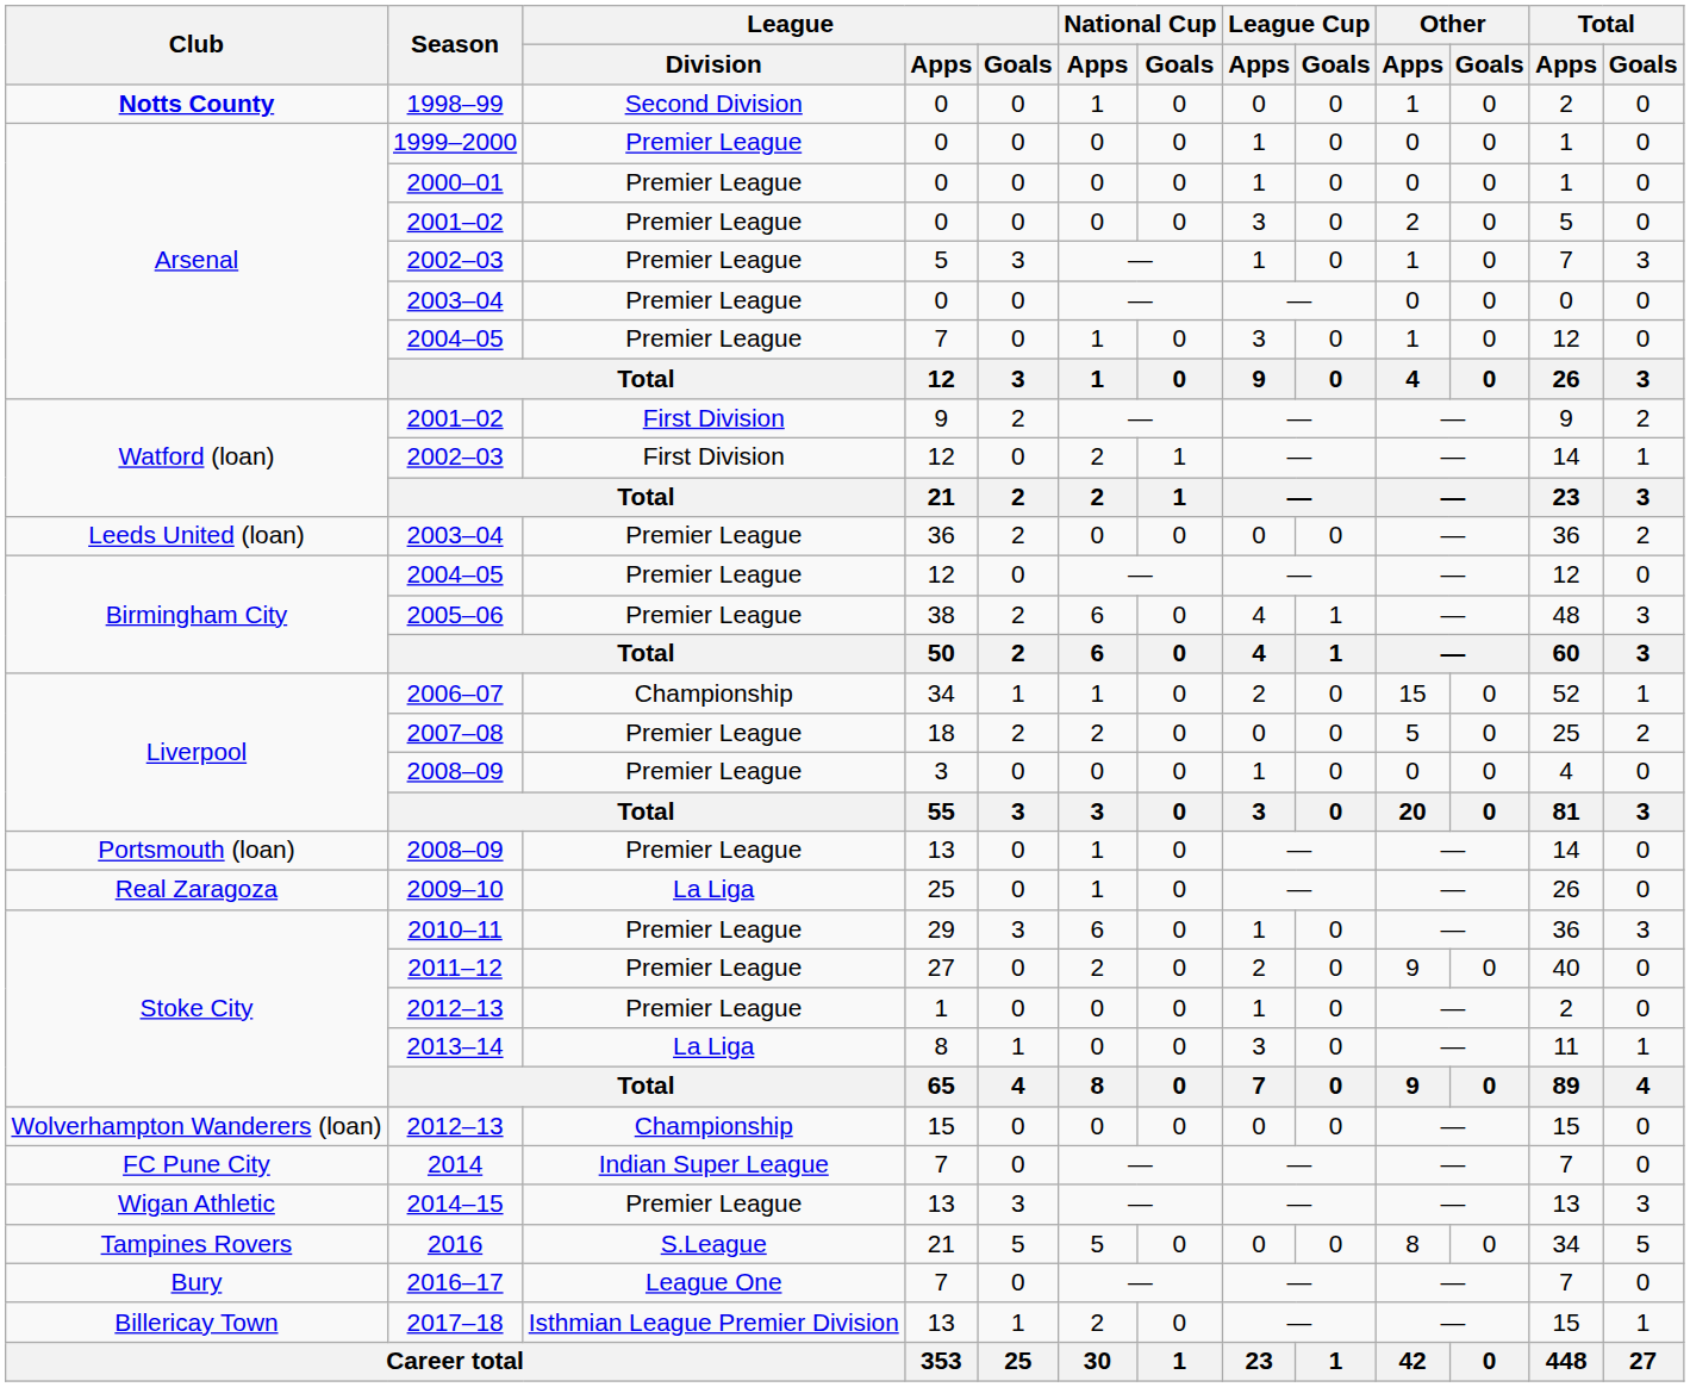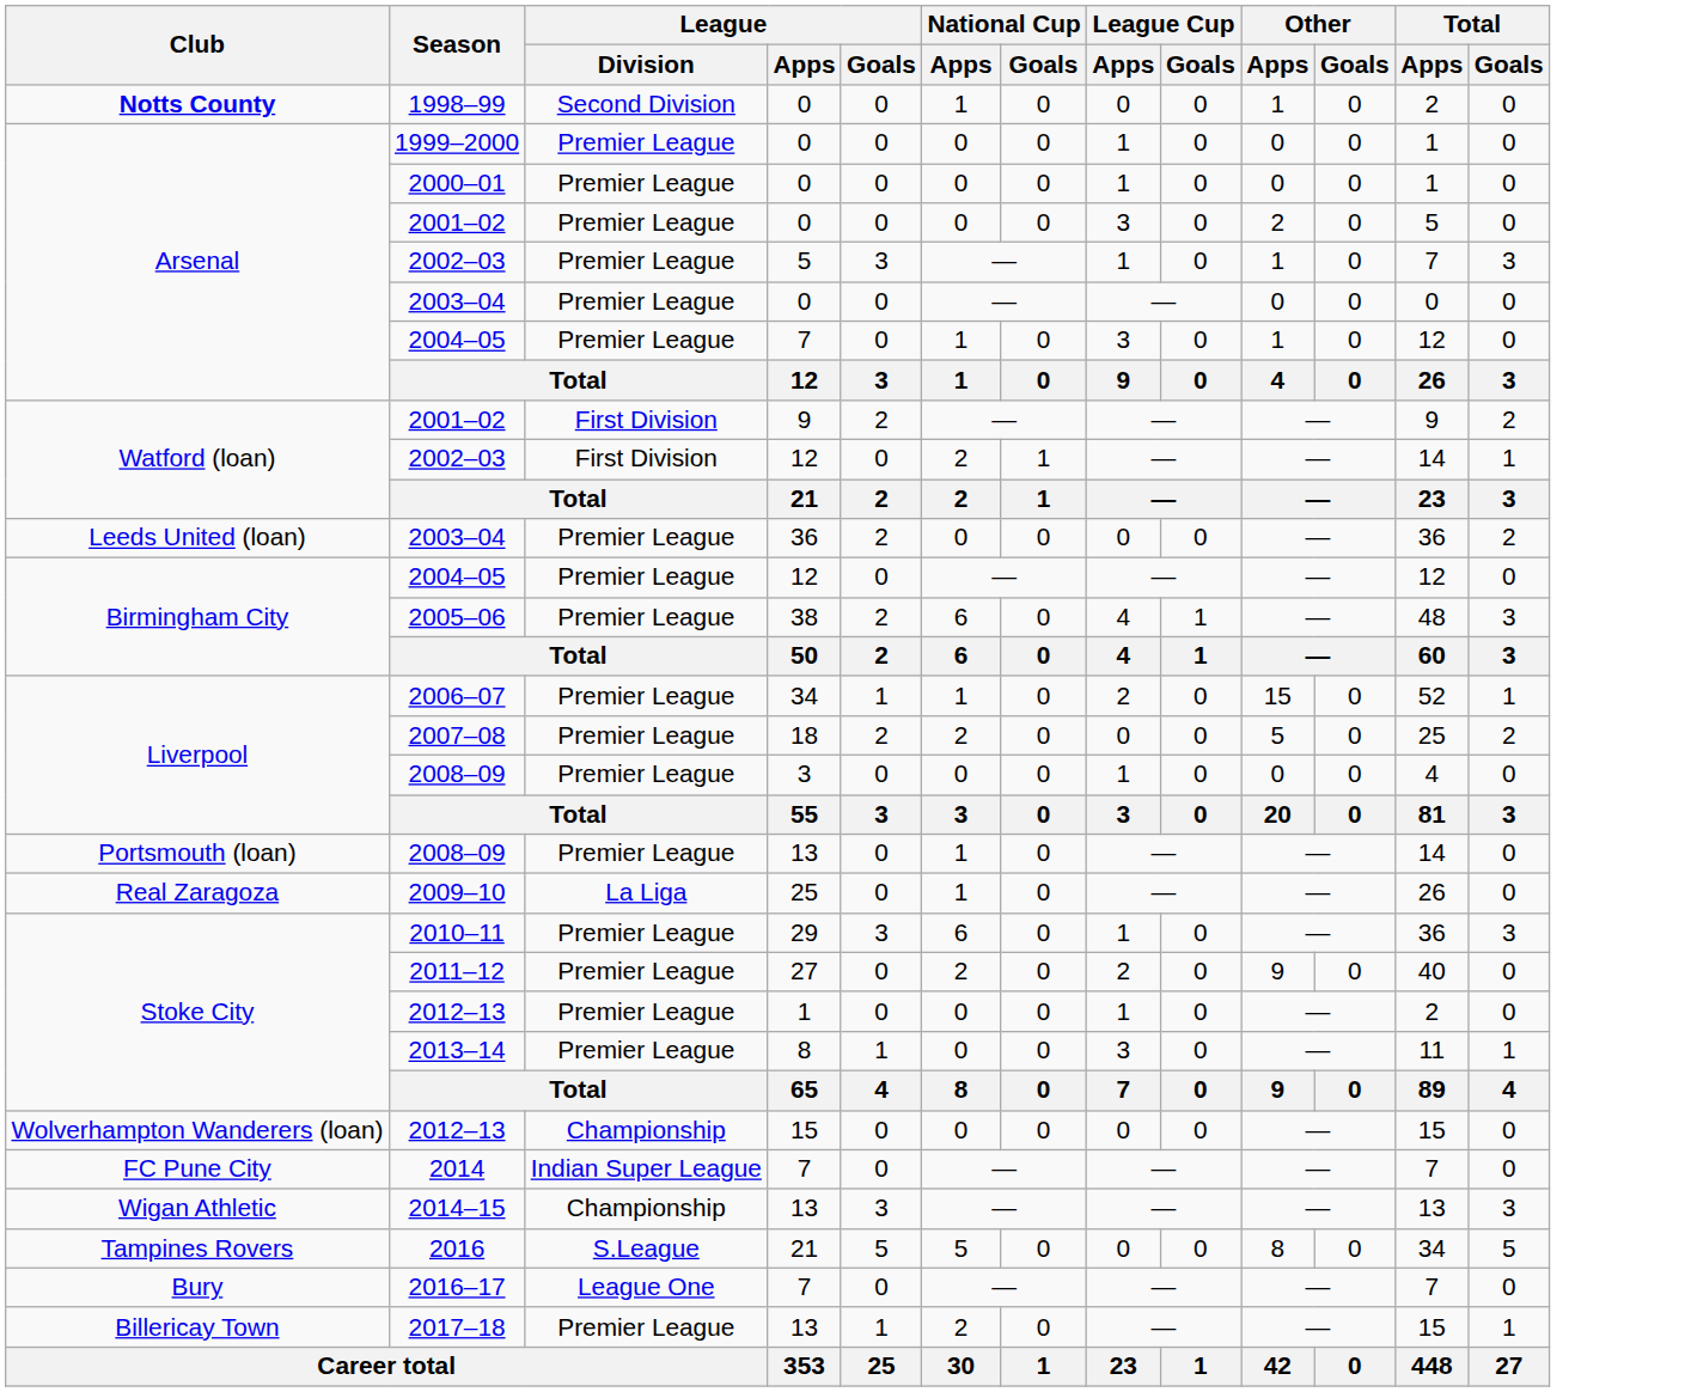2006–07 | League / Division: Championship -> Premier League
2013–14 | League / Division: La Liga -> Premier League
2014–15 | League / Division: Premier League -> Championship
2017–18 | League / Division: Isthmian League Premier Division -> Premier League
